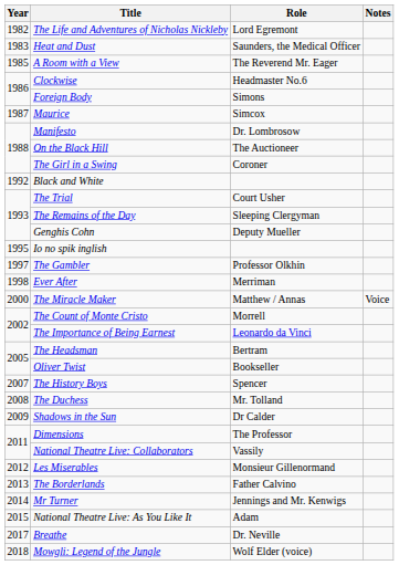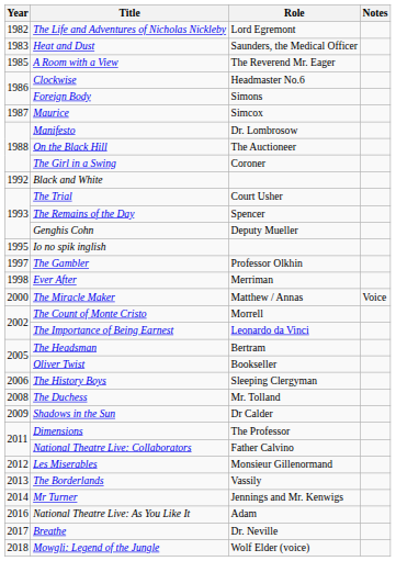The Remains of the Day | Role: Sleeping Clergyman -> Spencer
The History Boys | Year: 2007 -> 2006
The History Boys | Role: Spencer -> Sleeping Clergyman
National Theatre Live: Collaborators | Role: Vassily -> Father Calvino
The Borderlands | Role: Father Calvino -> Vassily
National Theatre Live: As You Like It | Year: 2015 -> 2016
